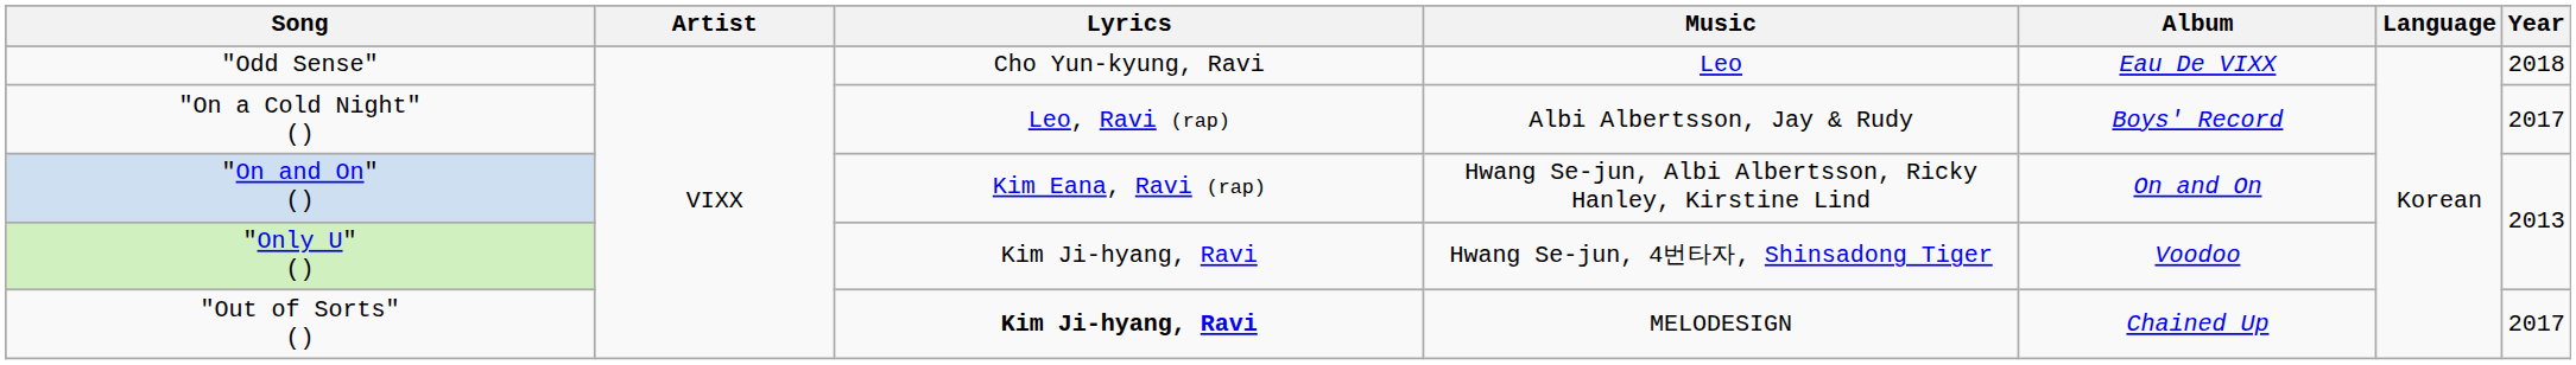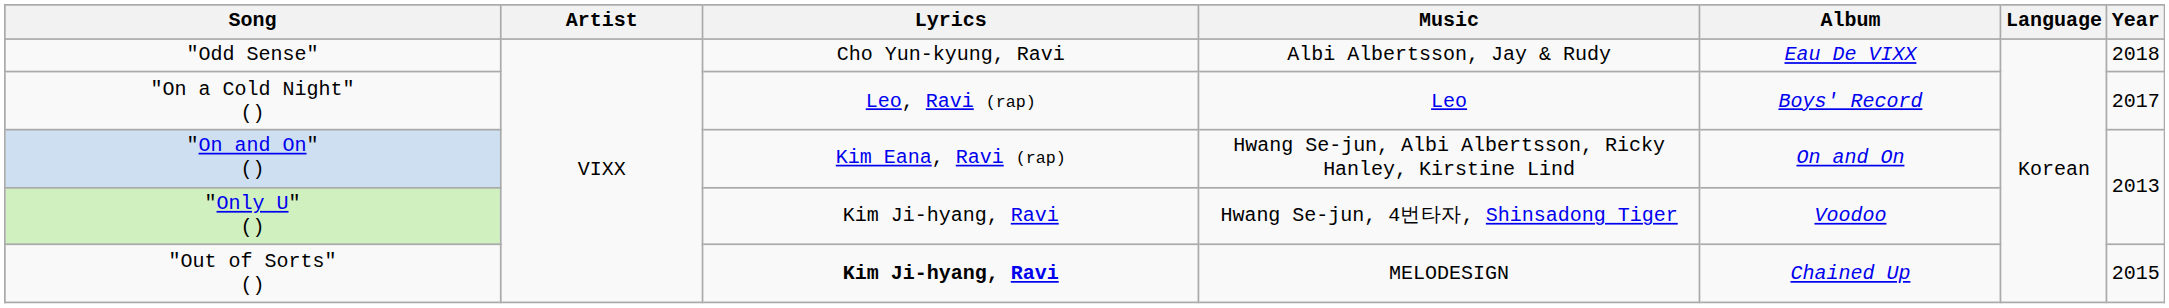"Odd Sense" | Music: Leo -> Albi Albertsson, Jay & Rudy
"On a Cold Night" () | Music: Albi Albertsson, Jay & Rudy -> Leo
"Out of Sorts" () | Year: 2017 -> 2015
